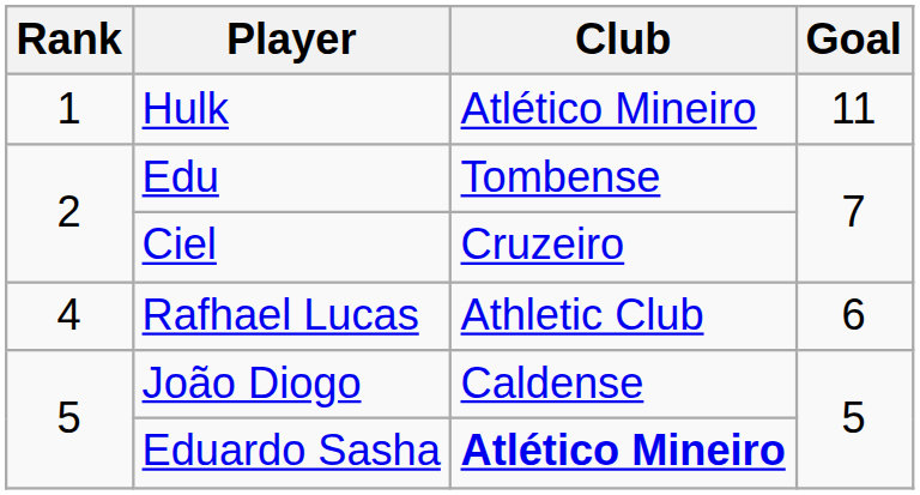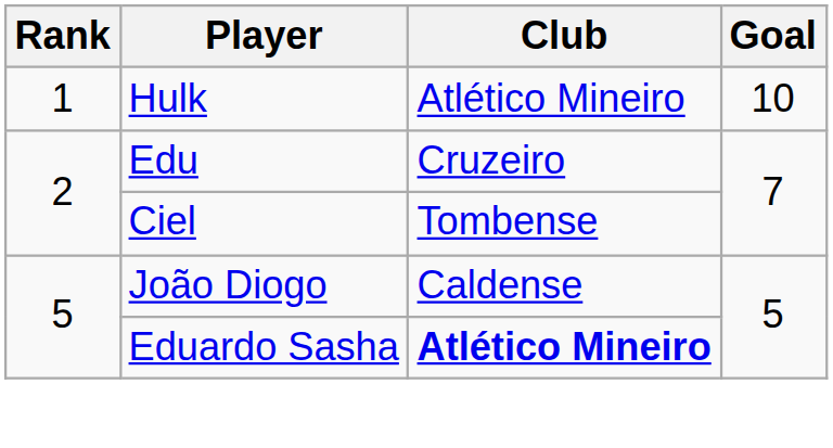Hulk | Goal: 11 -> 10
Edu | Club: Tombense -> Cruzeiro
Ciel | Club: Cruzeiro -> Tombense
- row: 4 | Rafhael Lucas | Athletic Club | 6
